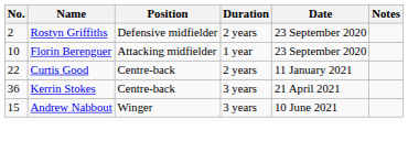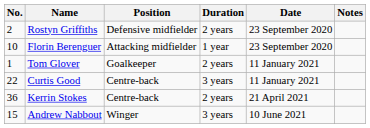+ row: 1 | Tom Glover | Goalkeeper | 2 years | 11 January 2021
Curtis Good | Duration: 2 years -> 3 years
Kerrin Stokes | Duration: 3 years -> 2 years
